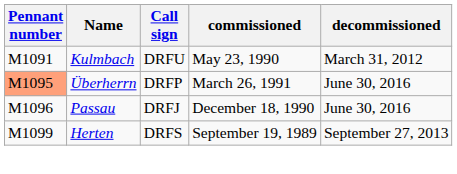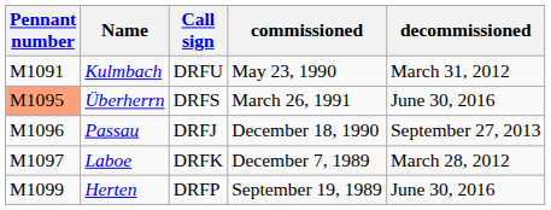Überherrn | Call sign: DRFP -> DRFS
Passau | decommissioned: June 30, 2016 -> September 27, 2013
+ row: M1097 | Laboe | DRFK | December 7, 1989 | March 28, 2012
Herten | Call sign: DRFS -> DRFP
Herten | decommissioned: September 27, 2013 -> June 30, 2016
